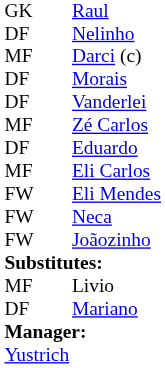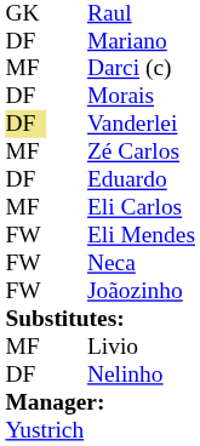rows swapped: Nelinho <-> Mariano
Vanderlei | column 1: no background -> khaki background
